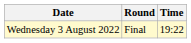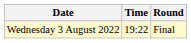columns swapped: Time <-> Round
